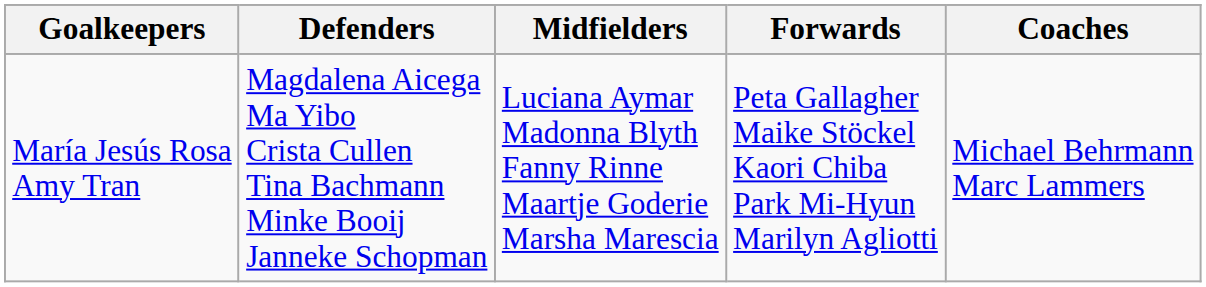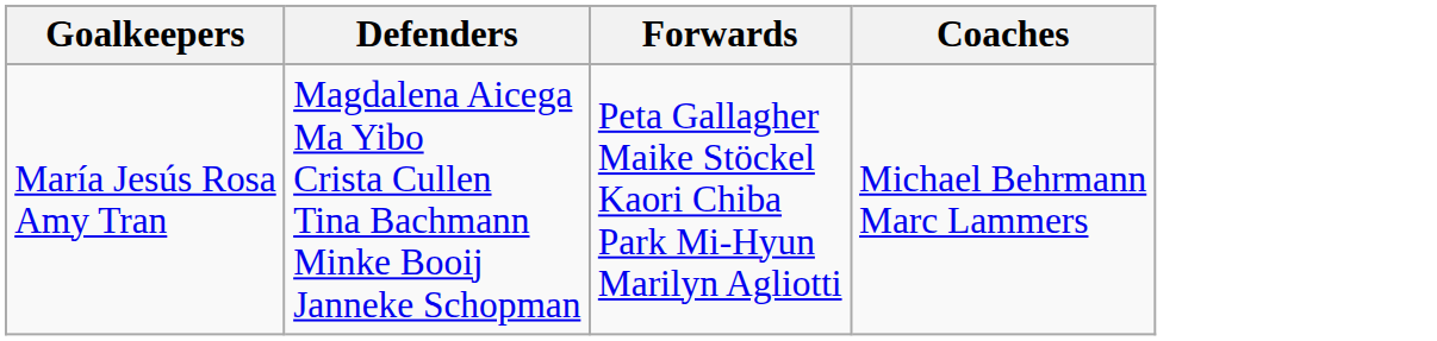- column: Midfielders | Luciana Aymar Madonna Blyth Fanny Rinne Maartje Goderie Marsha Marescia
